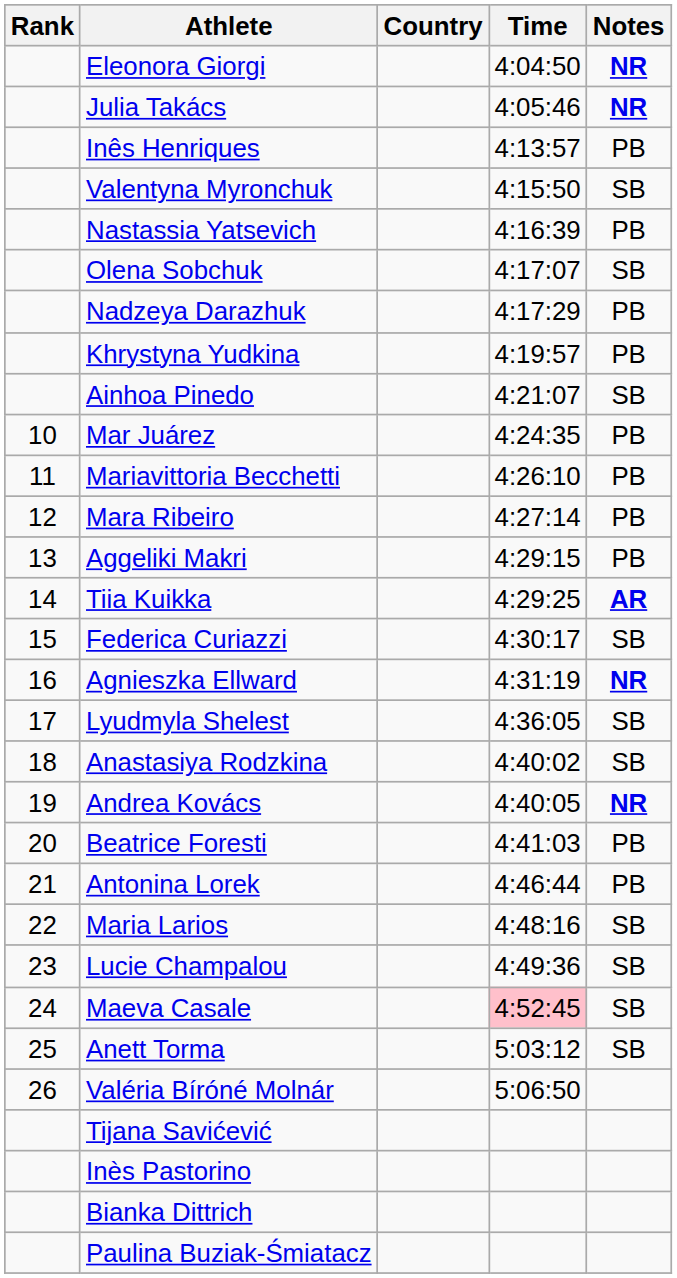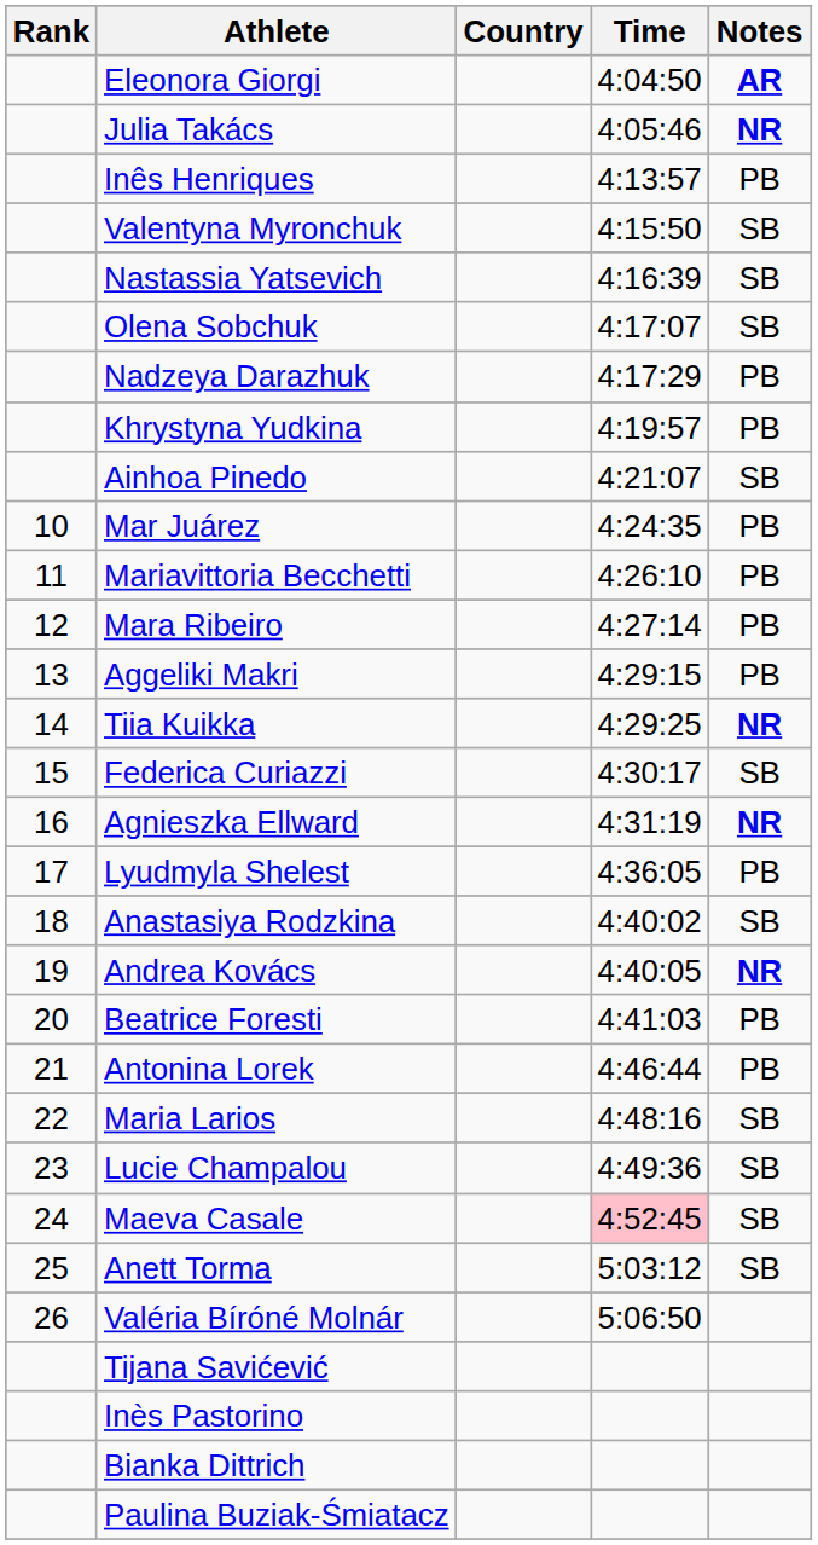Eleonora Giorgi | Notes: NR -> AR
Nastassia Yatsevich | Notes: PB -> SB
Tiia Kuikka | Notes: AR -> NR
Lyudmyla Shelest | Notes: SB -> PB
